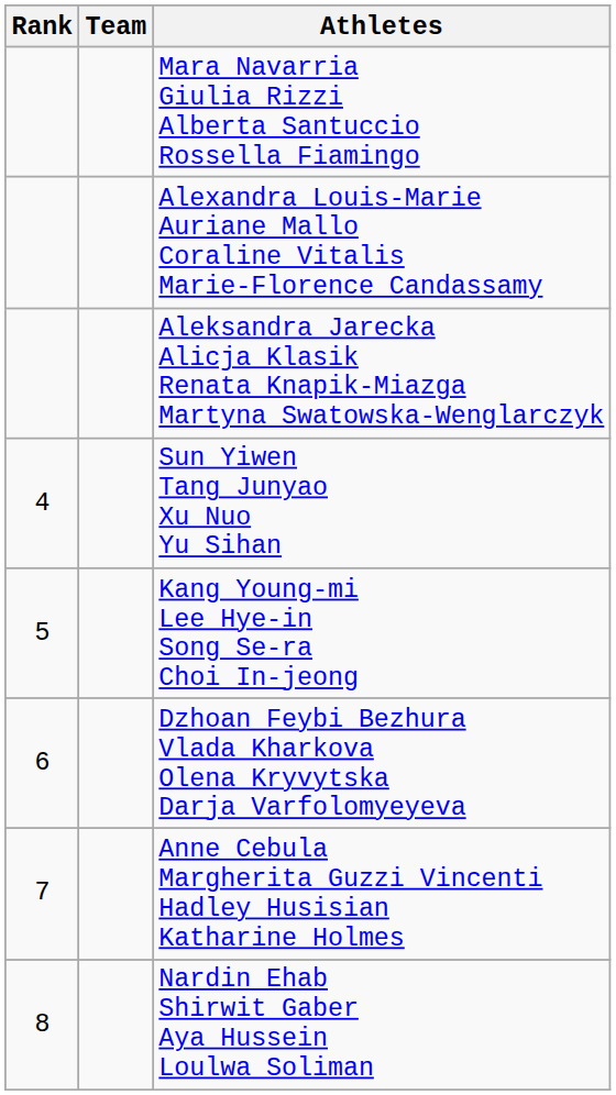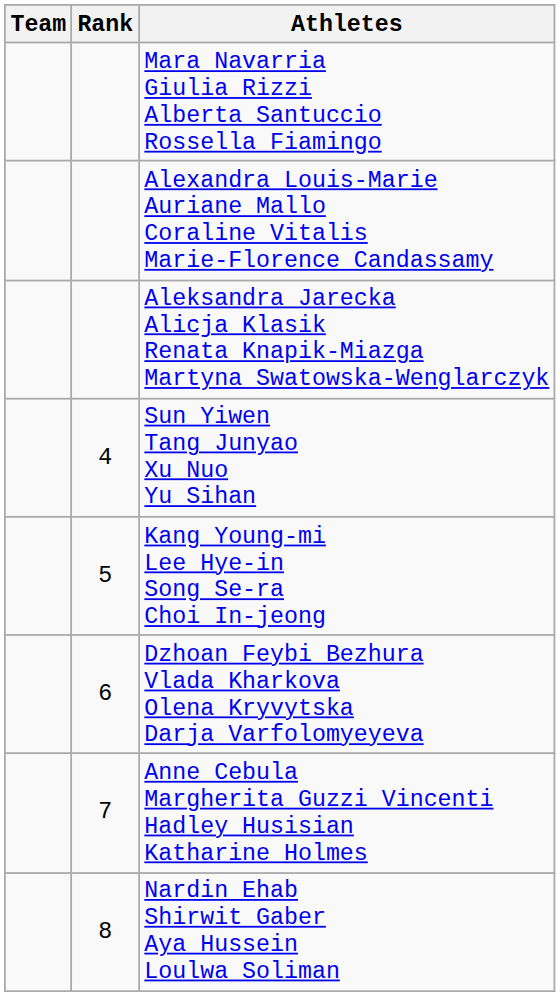columns swapped: Rank <-> Team
